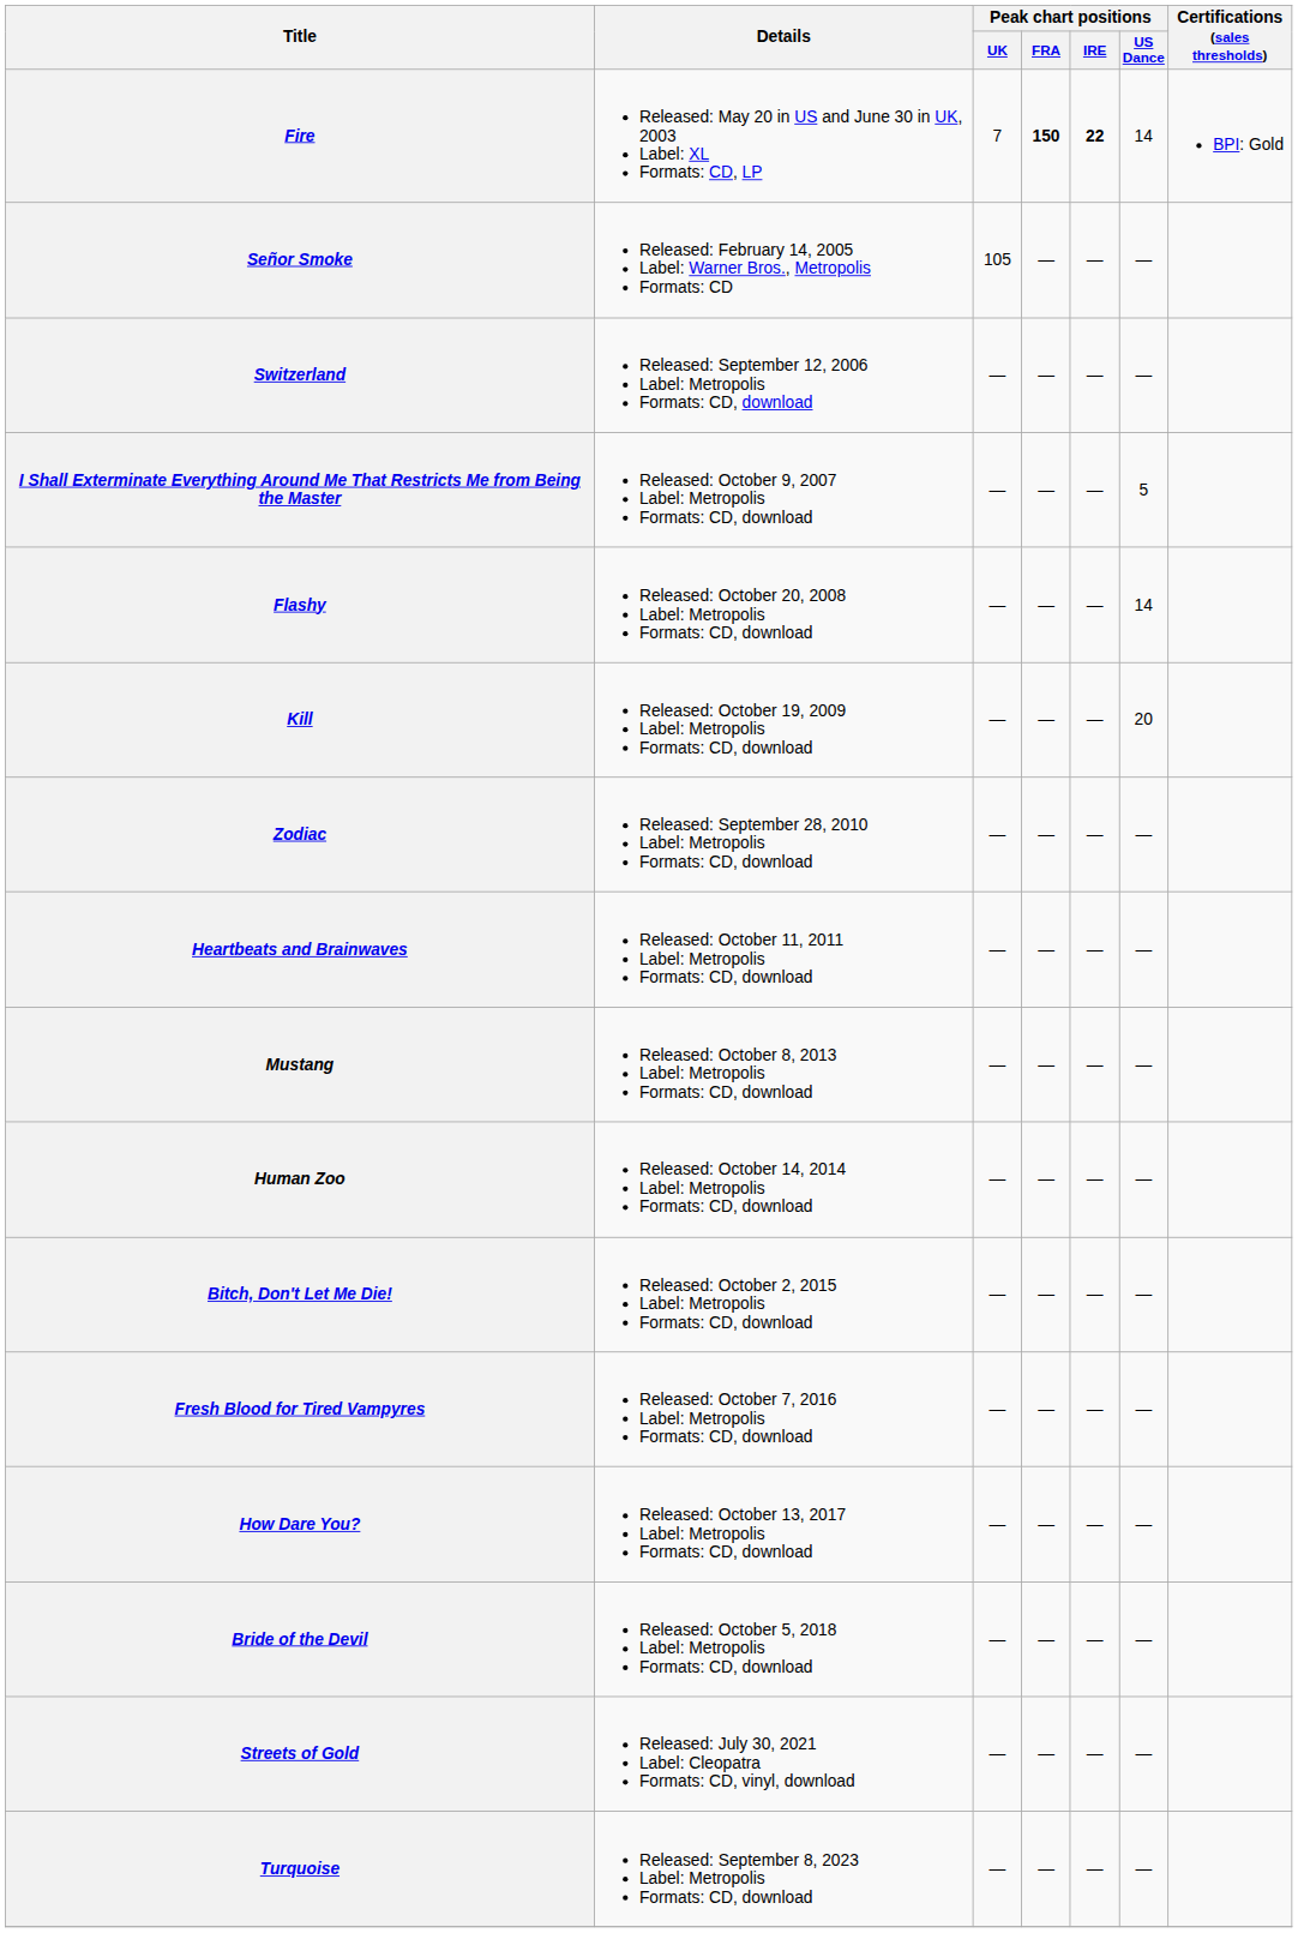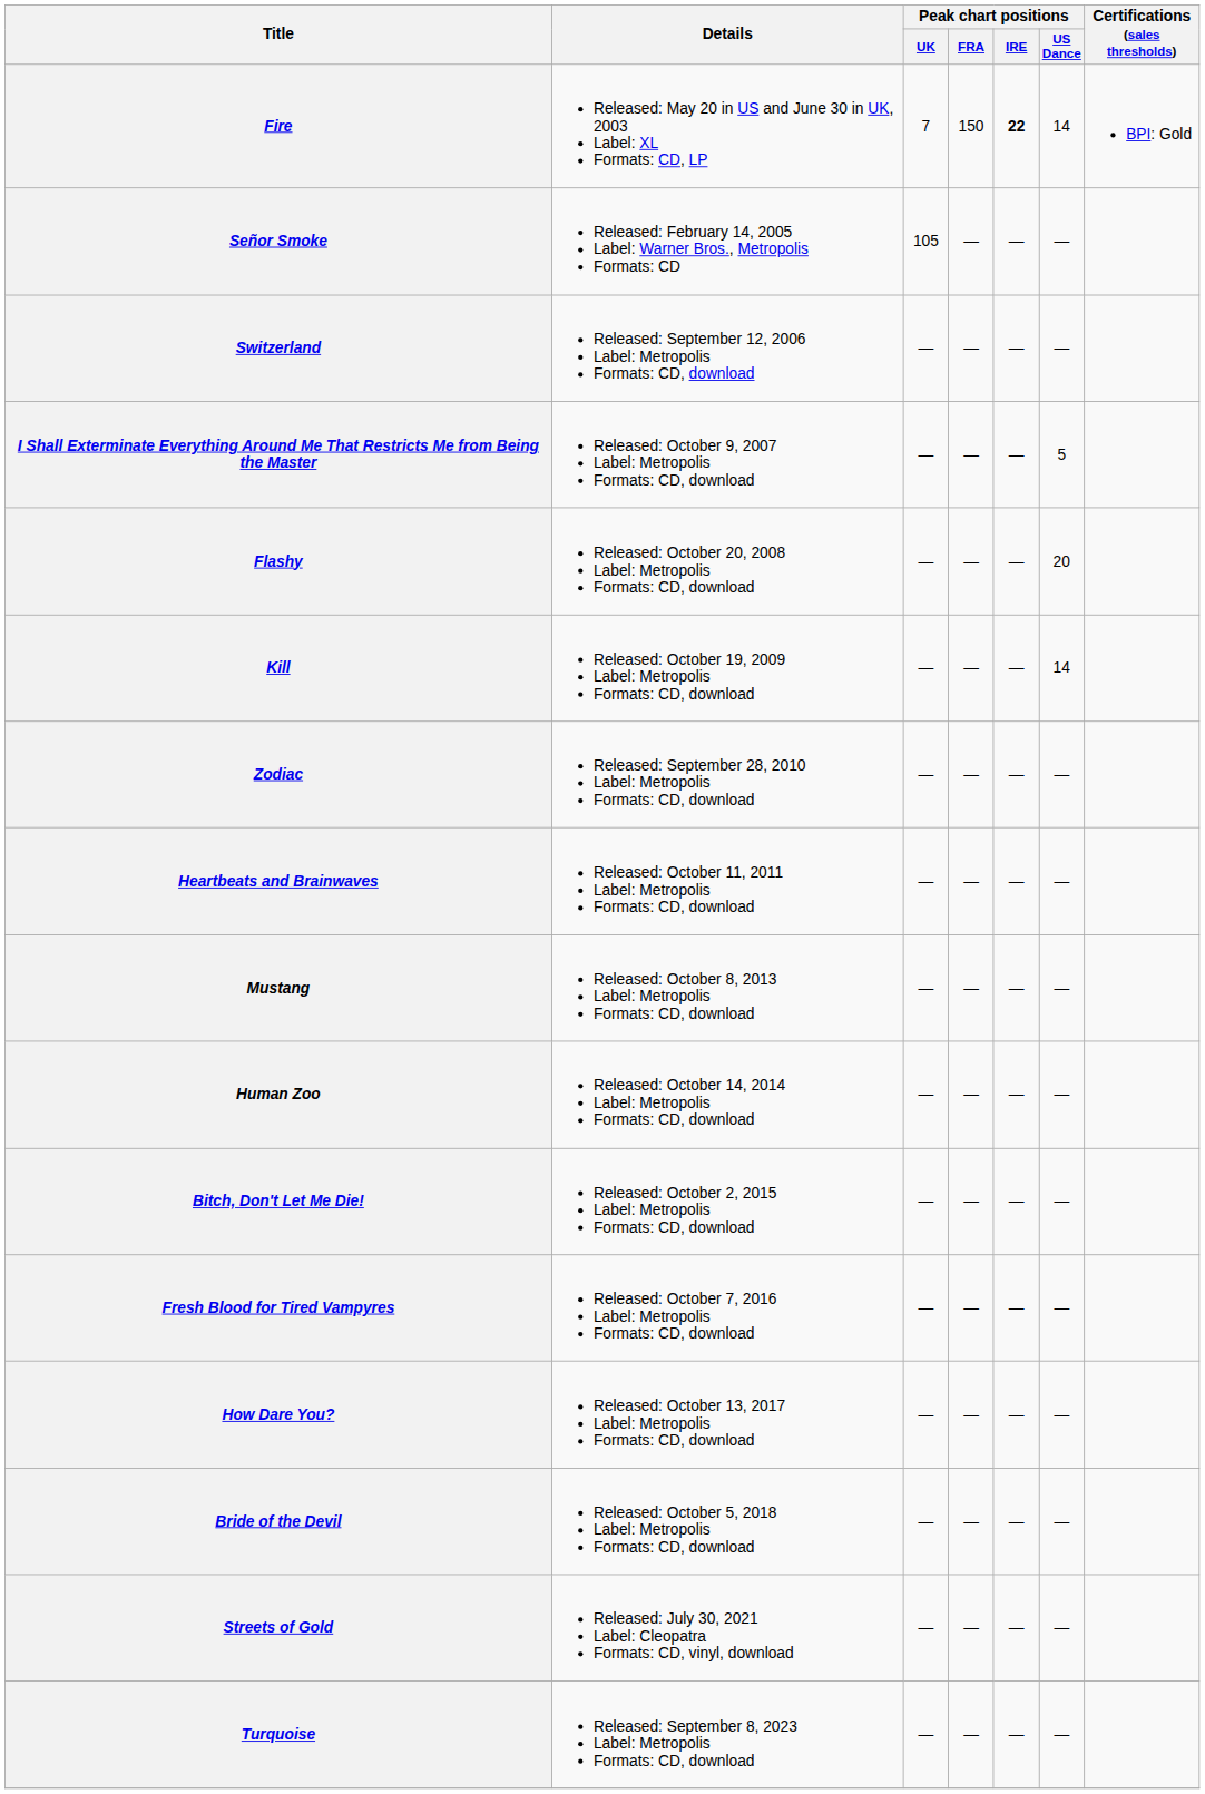Fire | Peak chart positions / FRA: bold -> normal
Flashy | Peak chart positions / US Dance: 14 -> 20
Kill | Peak chart positions / US Dance: 20 -> 14
